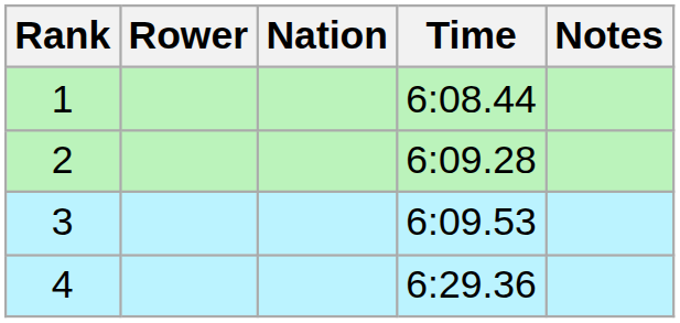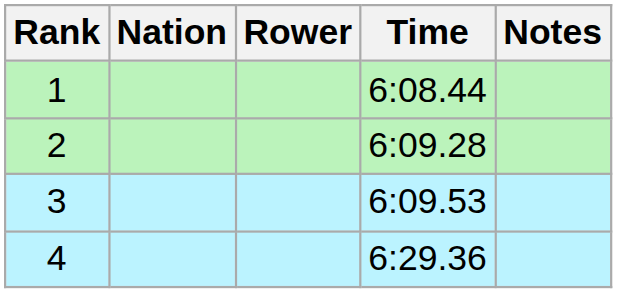columns swapped: Rower <-> Nation
